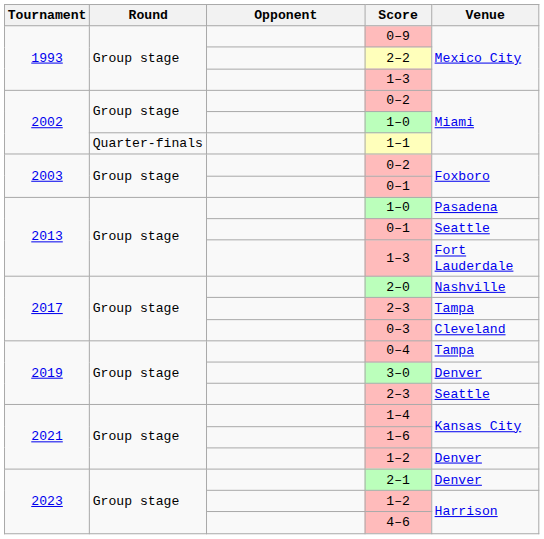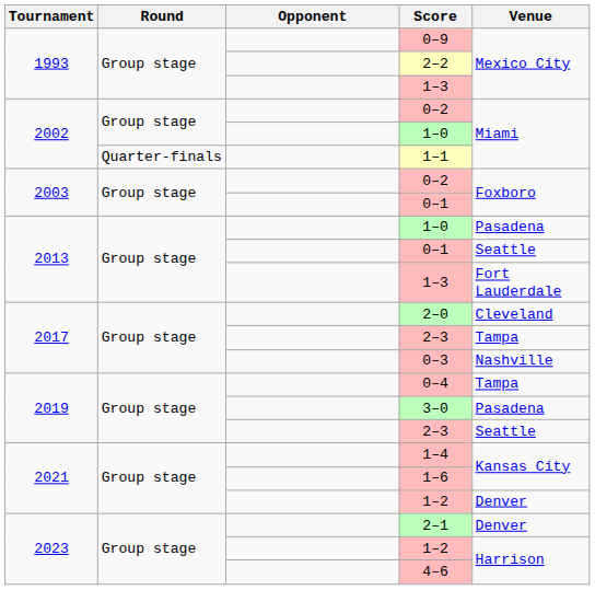2–0 | Venue: Nashville -> Cleveland
0–3 | Venue: Cleveland -> Nashville
3–0 | Venue: Denver -> Pasadena
